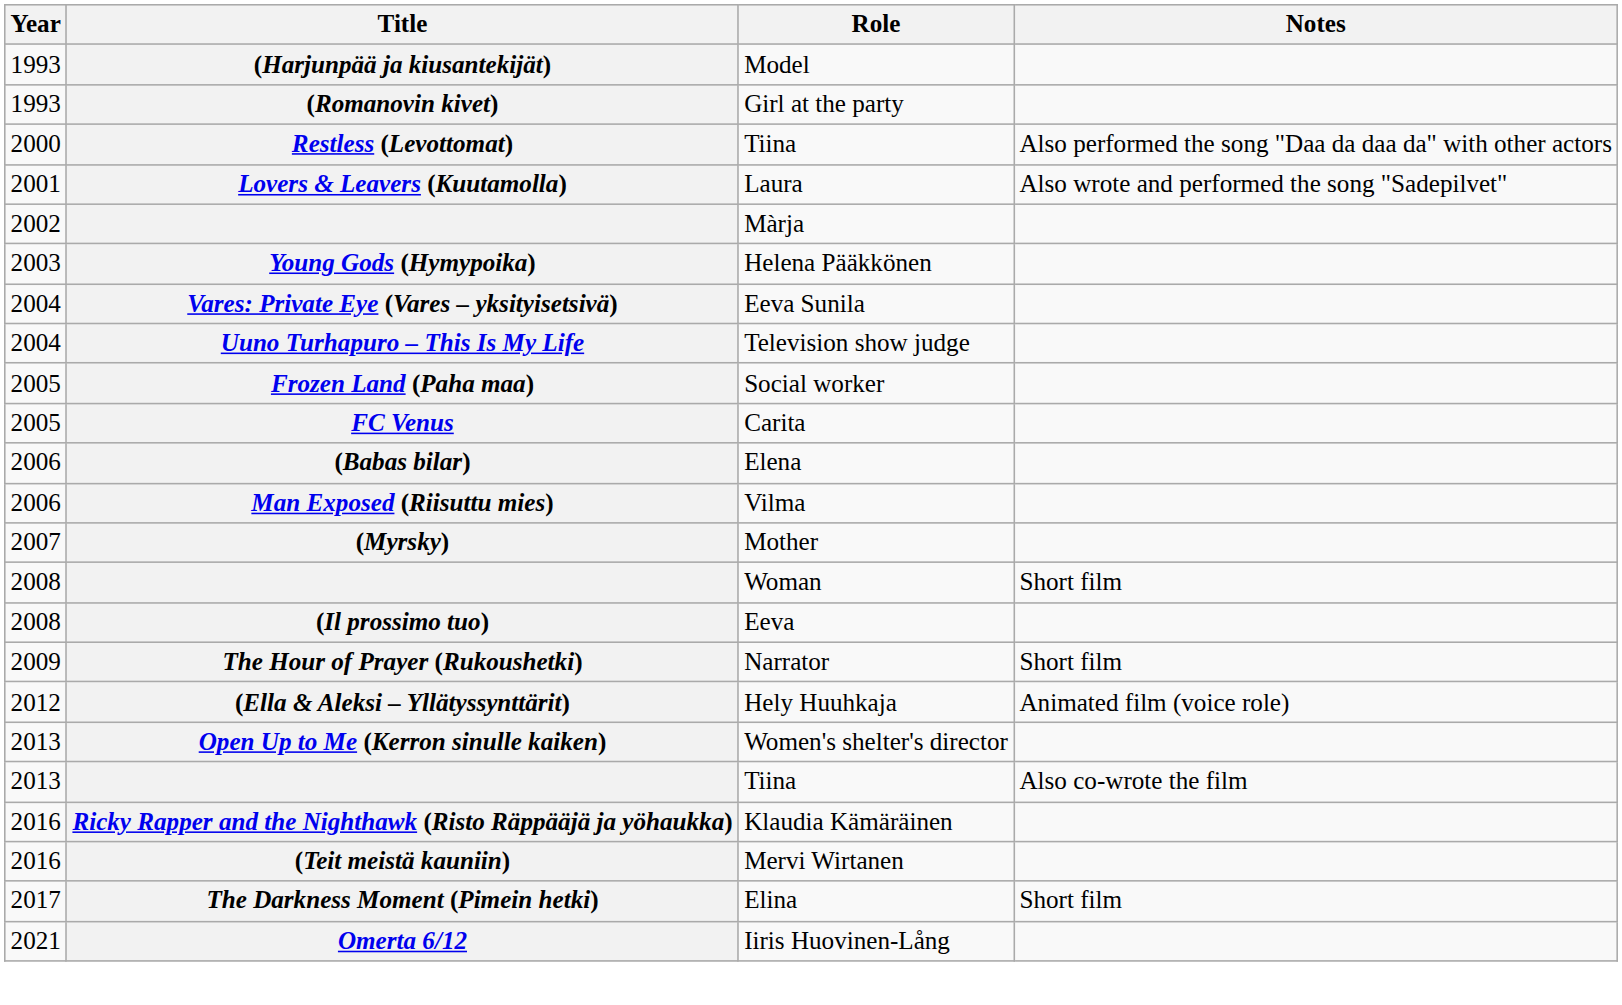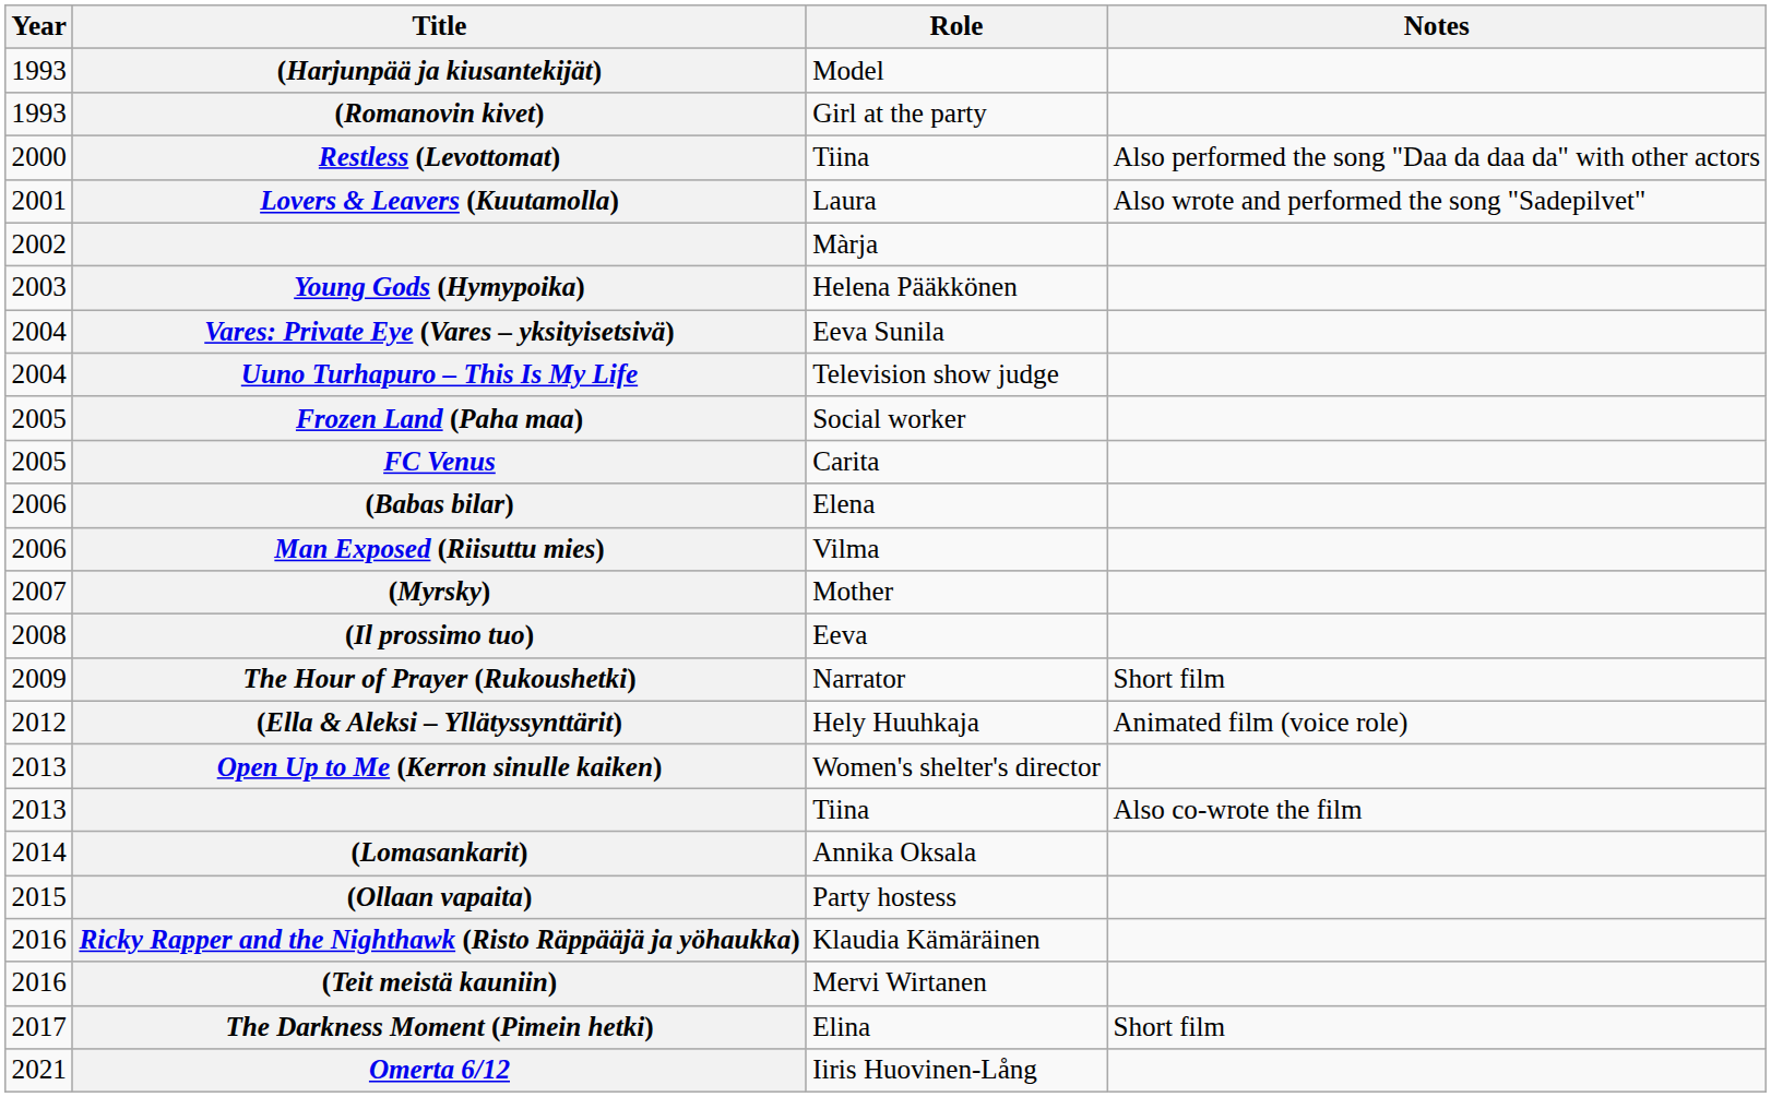- row: 2008 | Woman | Short film
+ row: 2014 | (Lomasankarit) | Annika Oksala
+ row: 2015 | (Ollaan vapaita) | Party hostess
